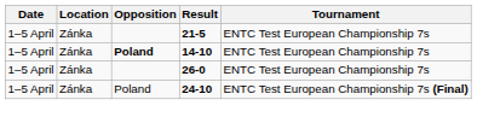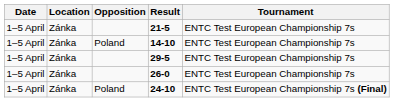14-10 | Opposition: bold -> normal
+ row: 1–5 April | Zánka | 29-5 | ENTC Test European Championship 7s
